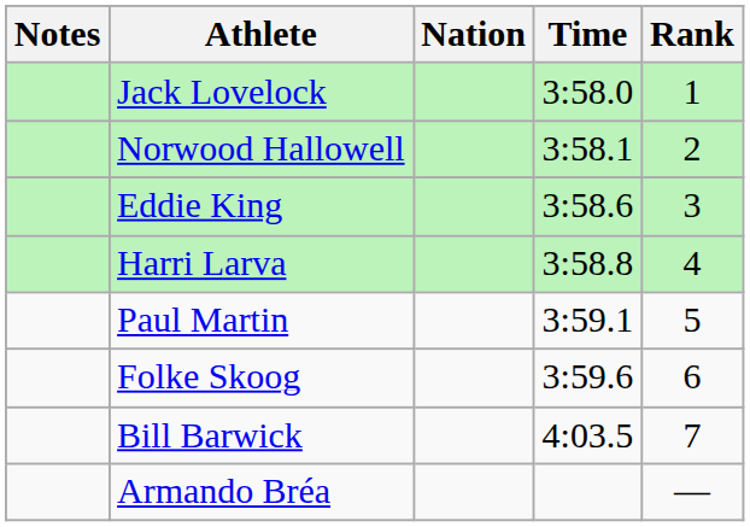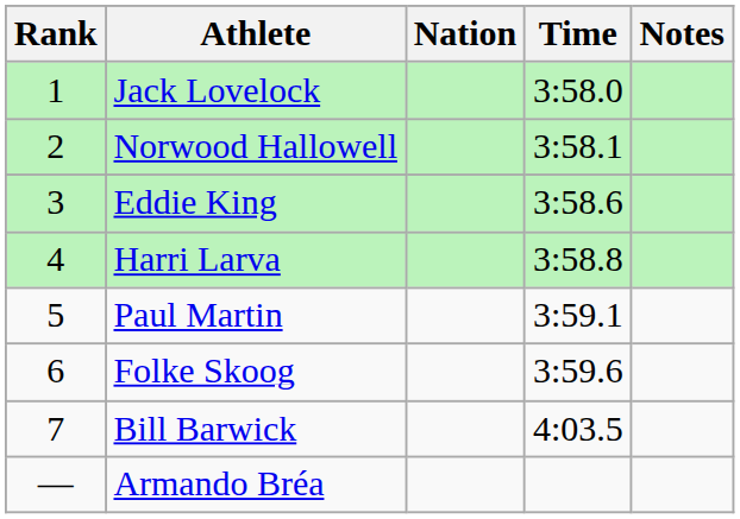columns swapped: Rank <-> Notes
